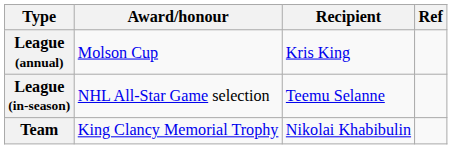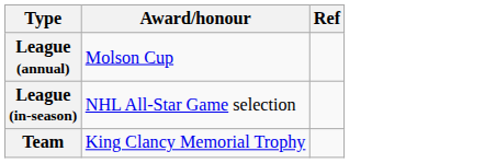- column: Recipient | Kris King | Teemu Selanne | Nikolai Khabibulin
